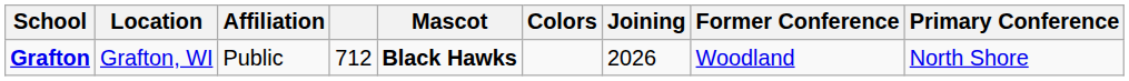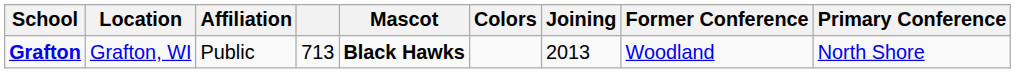Grafton | column 4: 712 -> 713
Grafton | Joining: 2026 -> 2013
